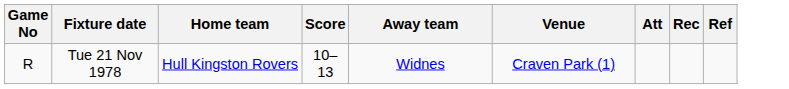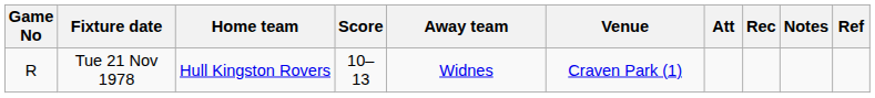+ column: Notes
